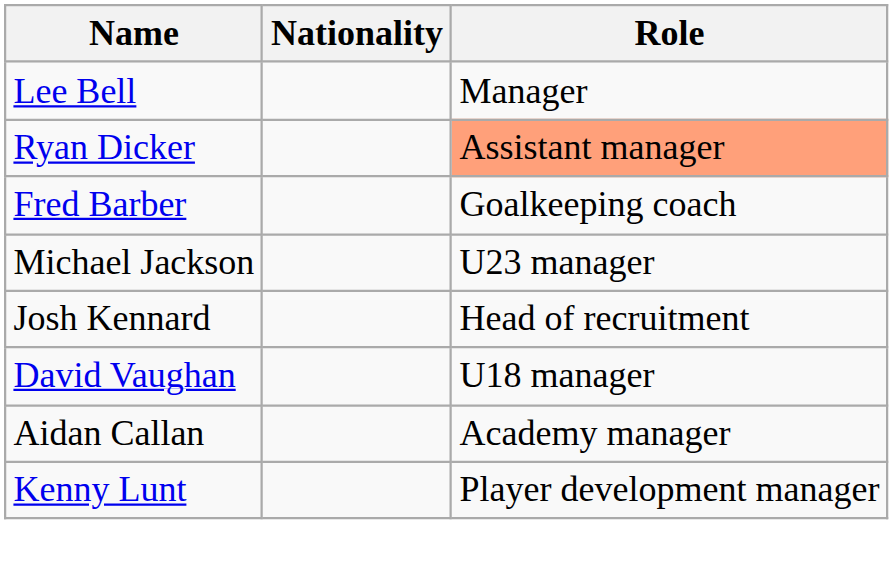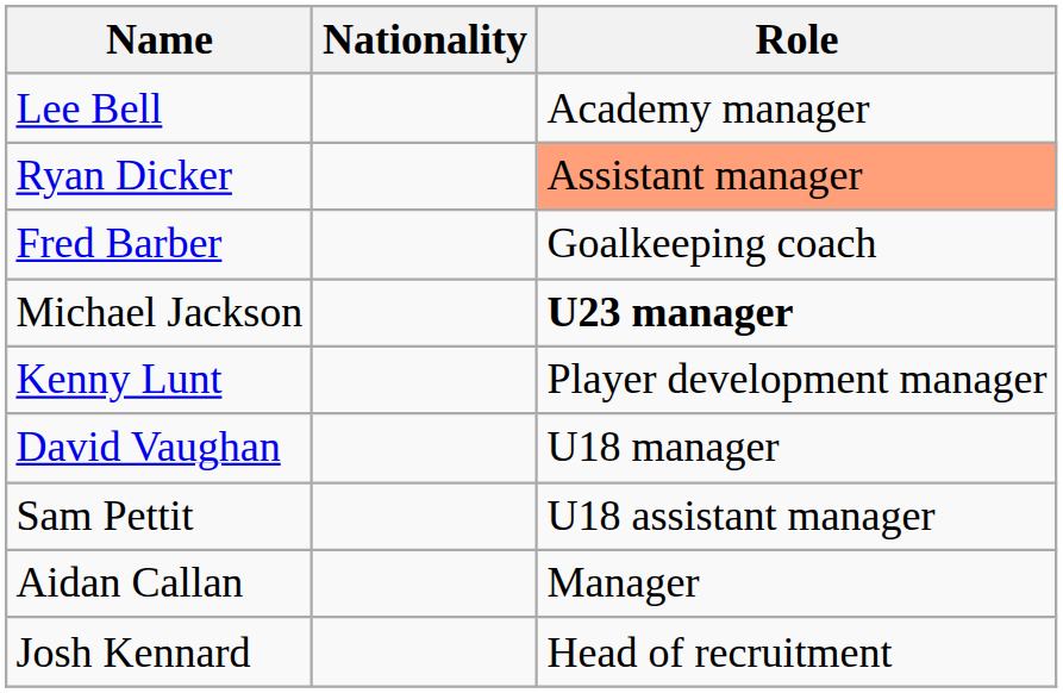Lee Bell | Role: Manager -> Academy manager
Michael Jackson | Role: normal -> bold
rows swapped: Kenny Lunt <-> Josh Kennard
+ row: Sam Pettit | U18 assistant manager
Aidan Callan | Role: Academy manager -> Manager
